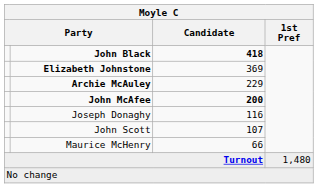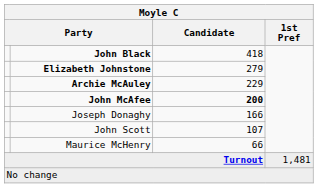John Black | Candidate: bold -> normal
Elizabeth Johnstone | Candidate: 369 -> 279
Joseph Donaghy | Candidate: 116 -> 166
Turnout | 1st Pref: 1,480 -> 1,481
